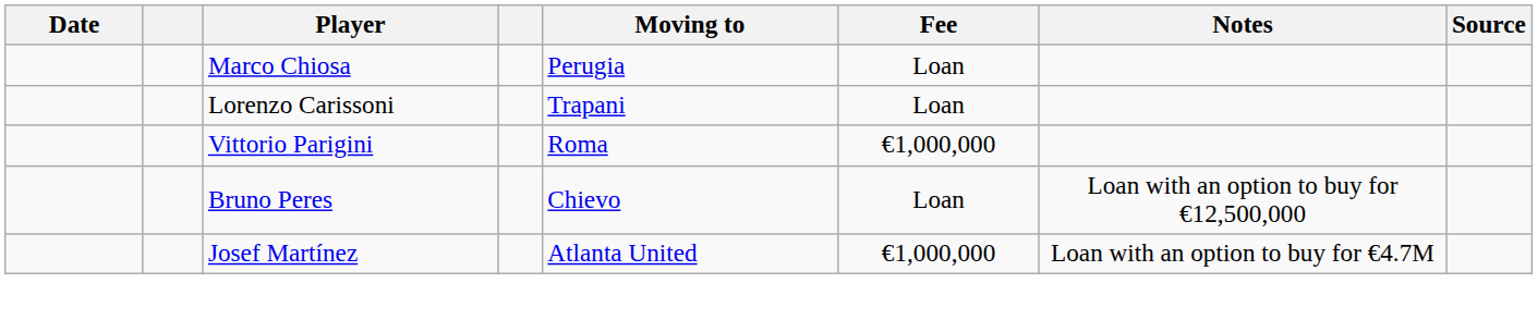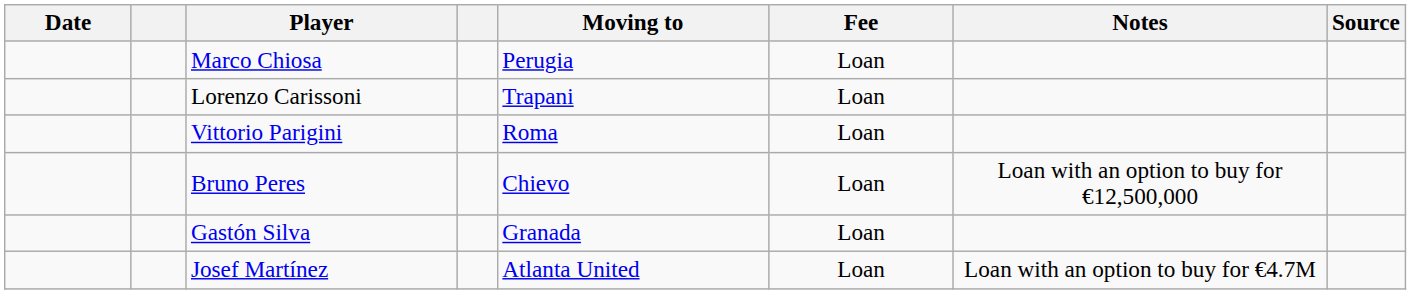Vittorio Parigini | Fee: €1,000,000 -> Loan
+ row: Gastón Silva | Granada | Loan
Josef Martínez | Fee: €1,000,000 -> Loan
